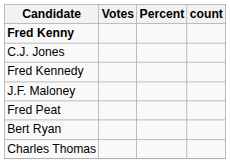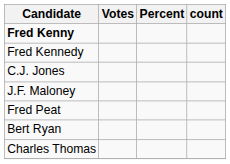rows swapped: Fred Kennedy <-> C.J. Jones
